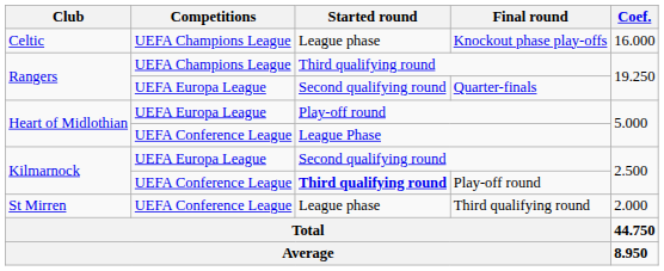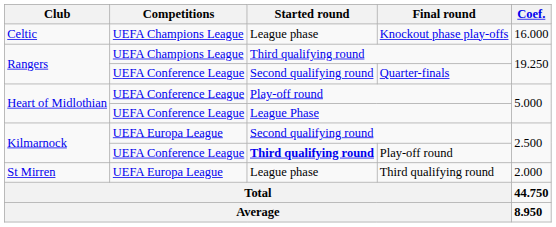Quarter-finals | Competitions: UEFA Europa League -> UEFA Conference League
Heart of Midlothian / Play-off round | Competitions: UEFA Europa League -> UEFA Conference League
St Mirren / Third qualifying round | Competitions: UEFA Conference League -> UEFA Europa League
